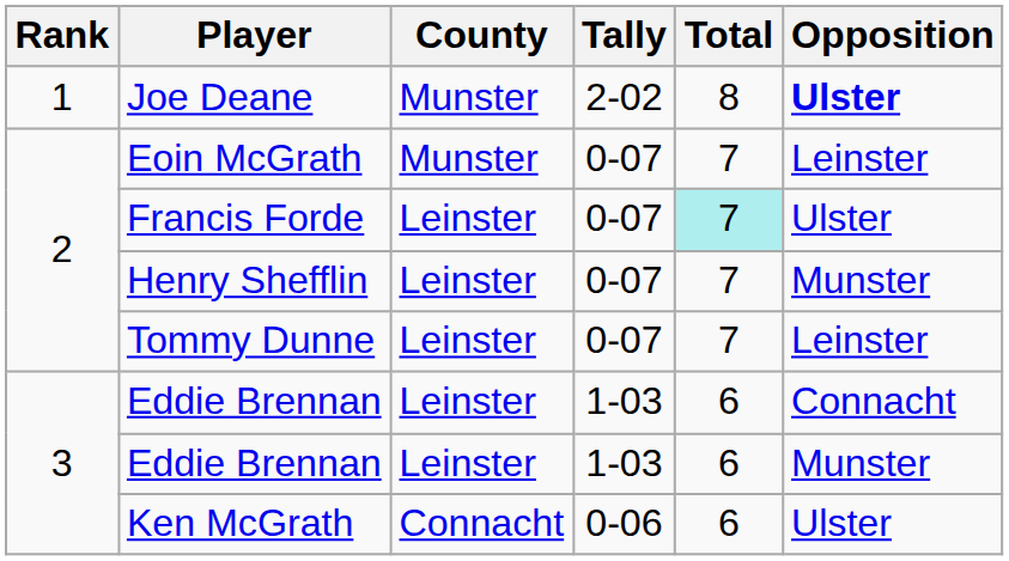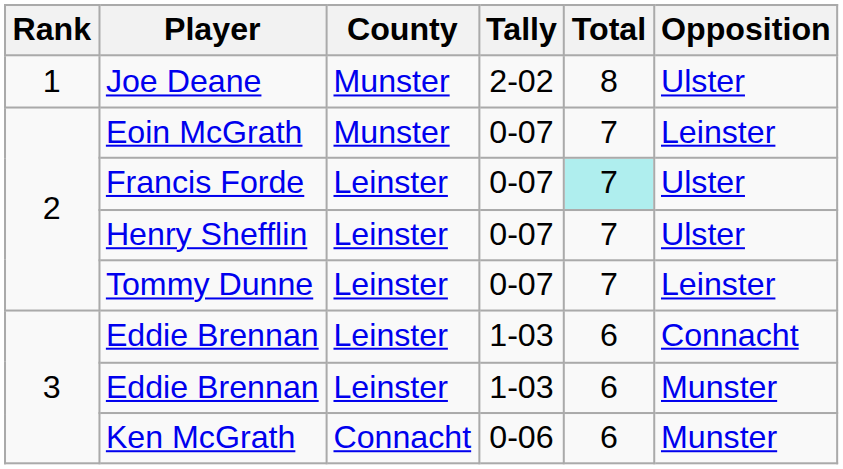Joe Deane | Opposition: bold -> normal
Henry Shefflin | Opposition: Munster -> Ulster
Ken McGrath | Opposition: Ulster -> Munster
